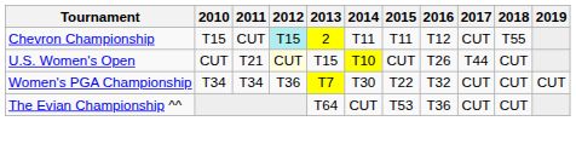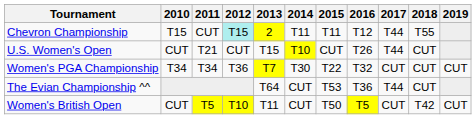Chevron Championship | 2017: CUT -> T44
U.S. Women's Open | 2012: lightyellow background -> no background
The Evian Championship ^^ | 2017: CUT -> T44
+ row: Women's British Open | CUT | T5 | T10 | T11 | CUT | T50 | T5 | CUT | T42 | CUT
